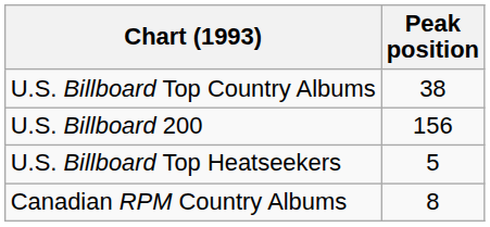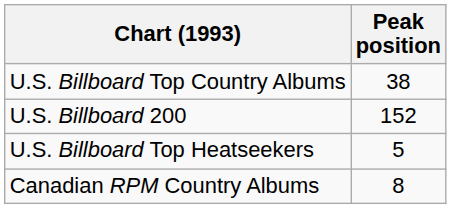U.S. Billboard 200 | Peak position: 156 -> 152
